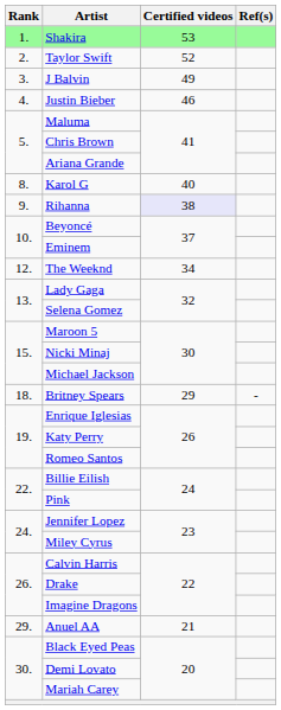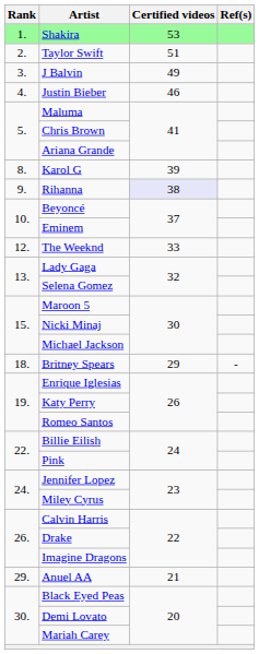Taylor Swift | Certified videos: 52 -> 51
Karol G | Certified videos: 40 -> 39
The Weeknd | Certified videos: 34 -> 33
